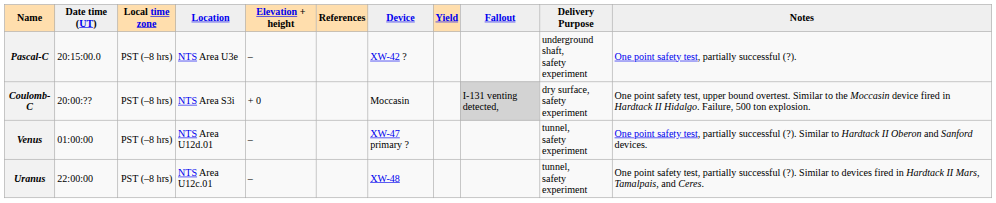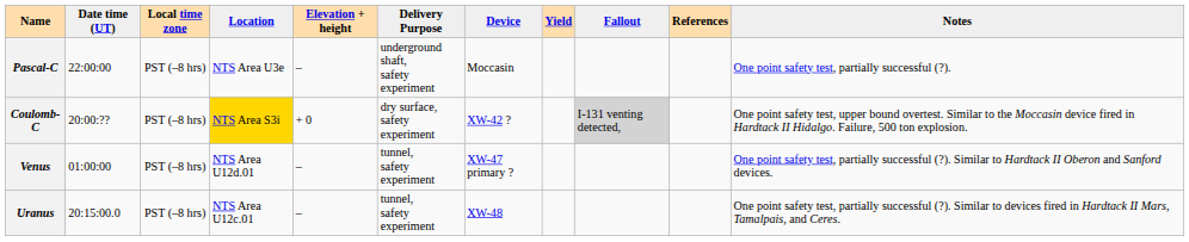columns swapped: Delivery Purpose <-> References
Pascal-C | Date time (UT): 20:15:00.0 -> 22:00:00
Pascal-C | Device: XW-42 ? -> Moccasin
Coulomb-C | Location: no background -> gold background
Coulomb-C | Device: Moccasin -> XW-42 ?
Uranus | Date time (UT): 22:00:00 -> 20:15:00.0
